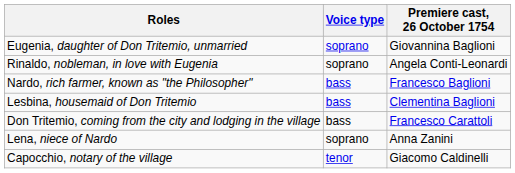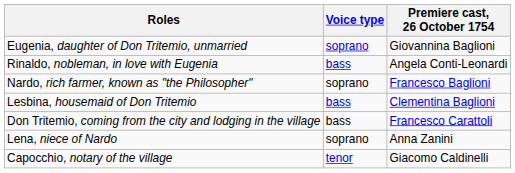Rinaldo, nobleman, in love with Eugenia | Voice type: soprano -> bass
Nardo, rich farmer, known as "the Philosopher" | Voice type: bass -> soprano
